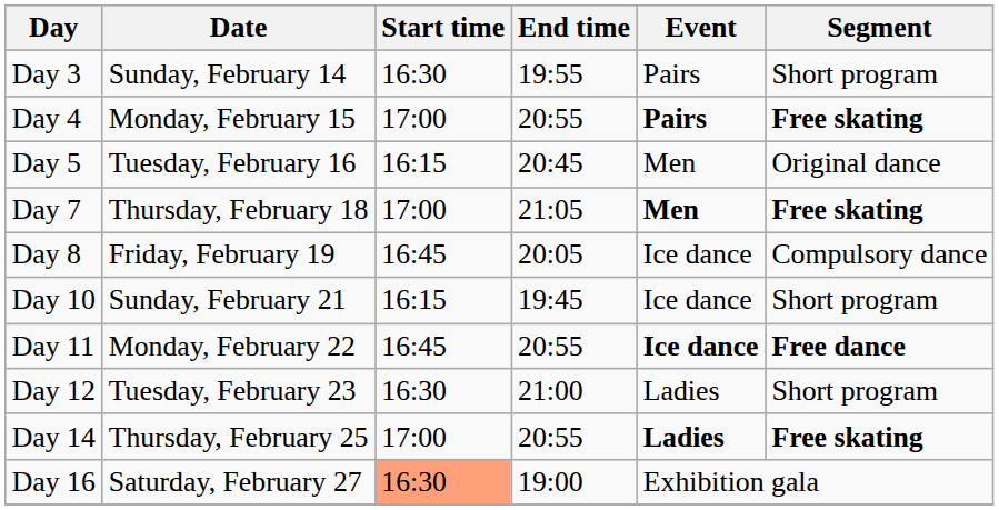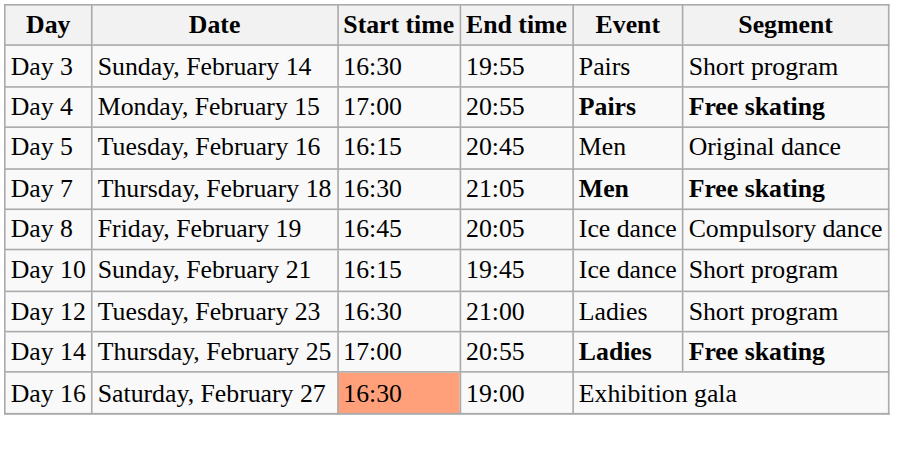Day 7 | Start time: 17:00 -> 16:30
- row: Day 11 | Monday, February 22 | 16:45 | 20:55 | Ice dance | Free dance
